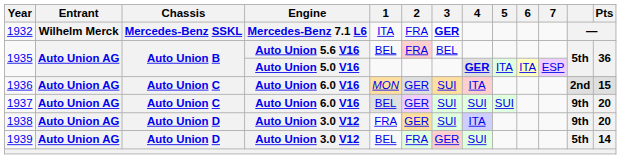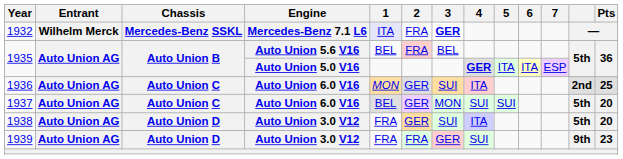1932 | 1: no background -> lavender background
1936 | Pts: 15 -> 25
1937 | 3: SUI -> MON
1937 | column 12: 9th -> 5th
1938 | column 12: 9th -> 5th
1939 | 1: BEL -> FRA
1939 | column 12: 5th -> 9th
1939 | Pts: 14 -> 23
